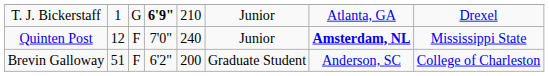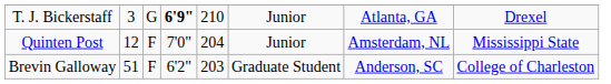T. J. Bickerstaff | column 2: 1 -> 3
Quinten Post | column 5: 240 -> 204
Quinten Post | column 7: bold -> normal
Brevin Galloway | column 5: 200 -> 203
